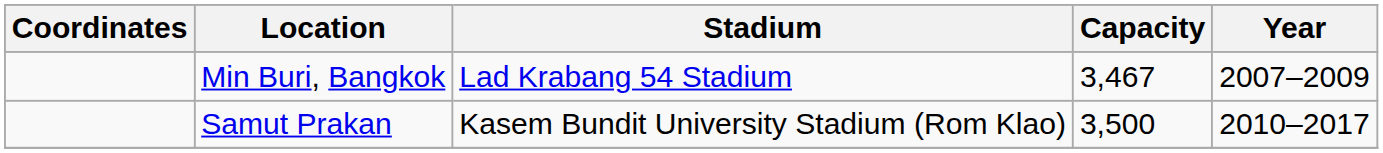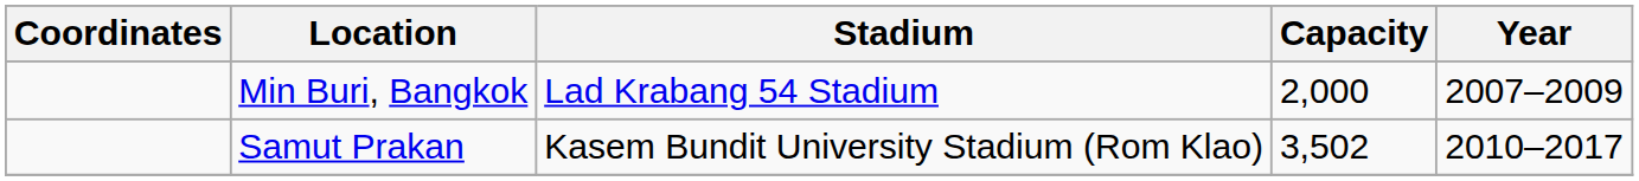Min Buri, Bangkok | Capacity: 3,467 -> 2,000
Samut Prakan | Capacity: 3,500 -> 3,502
